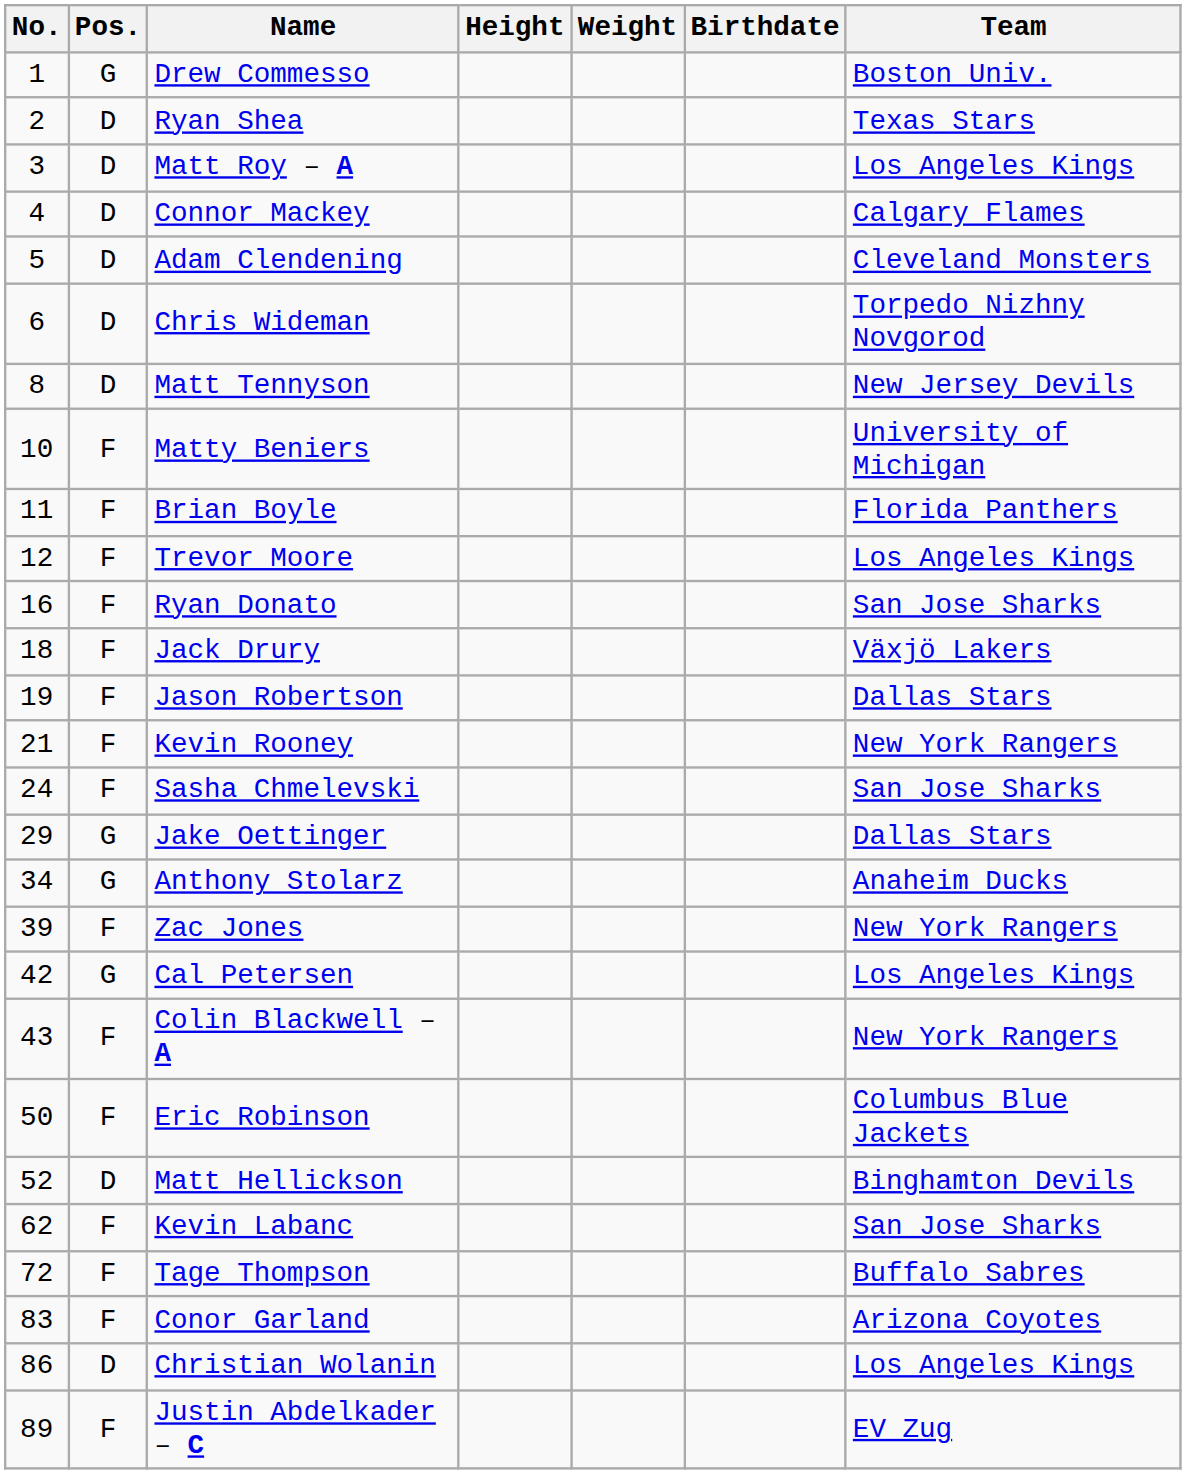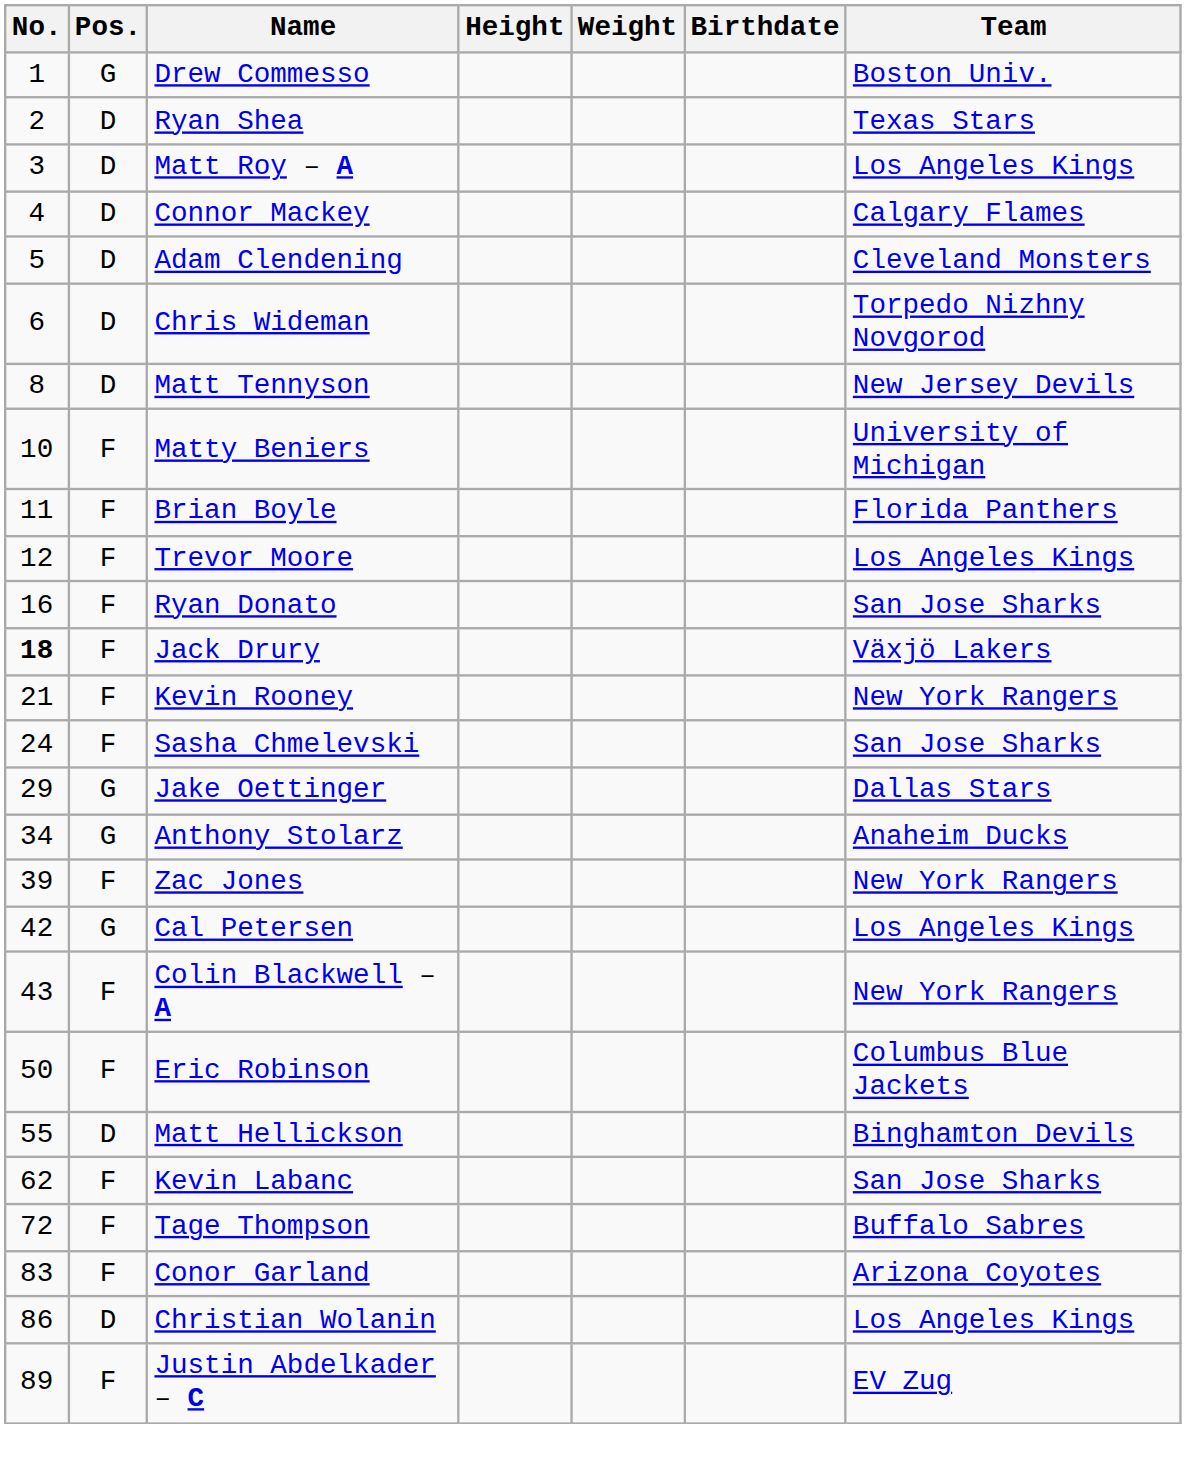Jack Drury | No.: normal -> bold
- row: 19 | F | Jason Robertson | Dallas Stars
Matt Hellickson | No.: 52 -> 55
